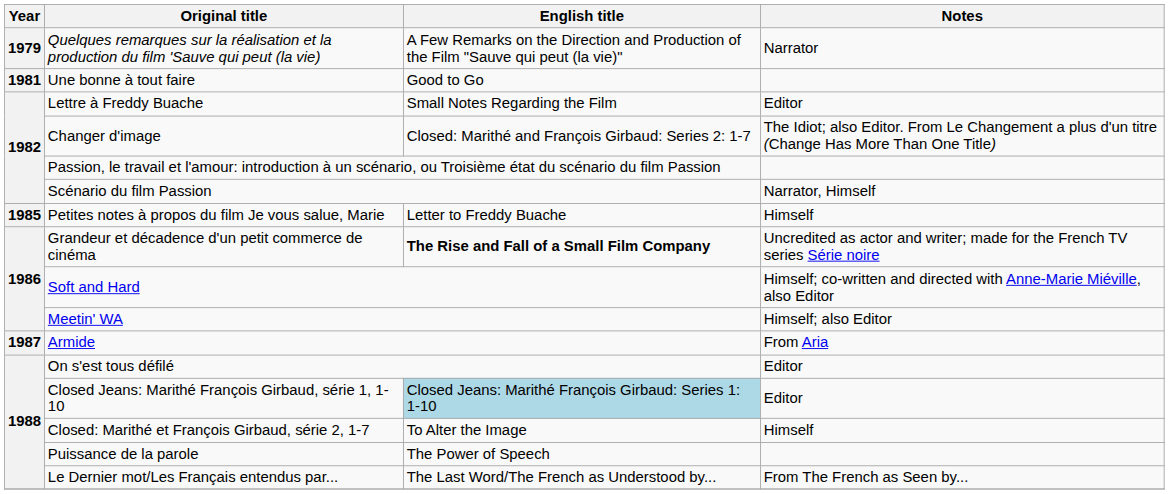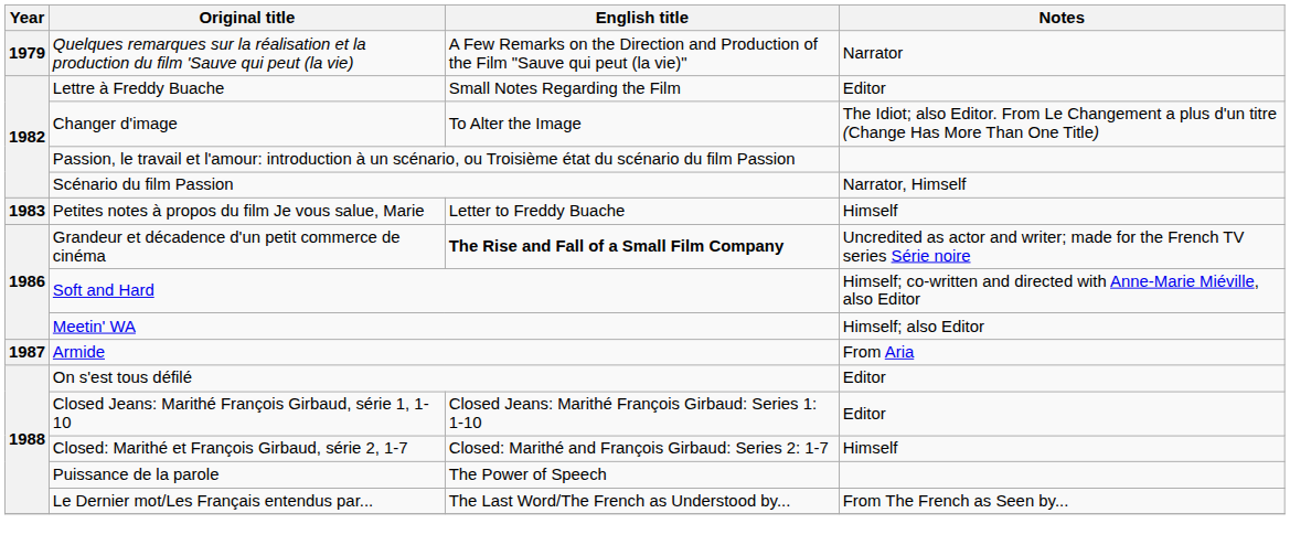- row: 1981 | Une bonne à tout faire | Good to Go
Changer d'image | English title: Closed: Marithé and François Girbaud: Series 2: 1-7 -> To Alter the Image
Petites notes à propos du film Je vous salue, Marie | Year: 1985 -> 1983
Closed Jeans: Marithé François Girbaud, série 1, 1-10 | English title: lightblue background -> no background
Closed: Marithé et François Girbaud, série 2, 1-7 | English title: To Alter the Image -> Closed: Marithé and François Girbaud: Series 2: 1-7
